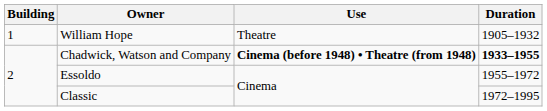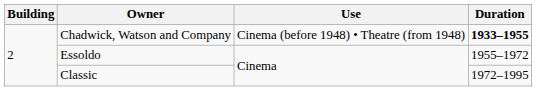- row: 1 | William Hope | Theatre | 1905–1932
Chadwick, Watson and Company | Use: bold -> normal
